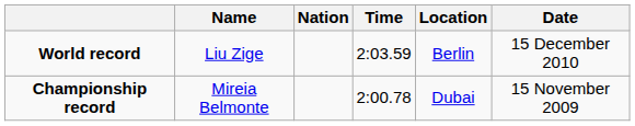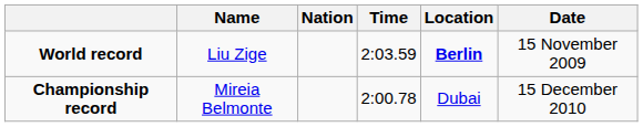World record | Location: normal -> bold
World record | Date: 15 December 2010 -> 15 November 2009
Championship record | Date: 15 November 2009 -> 15 December 2010
